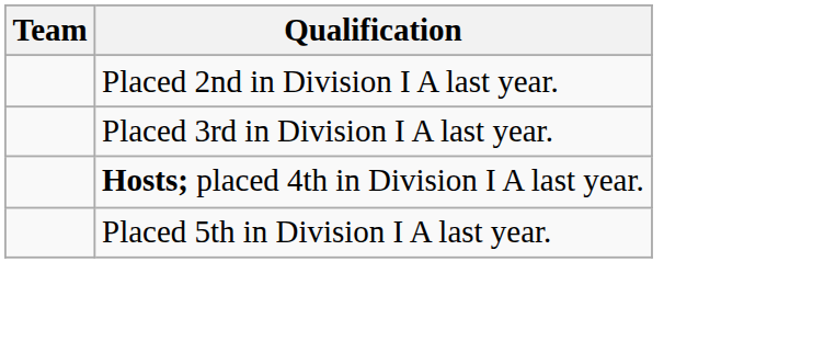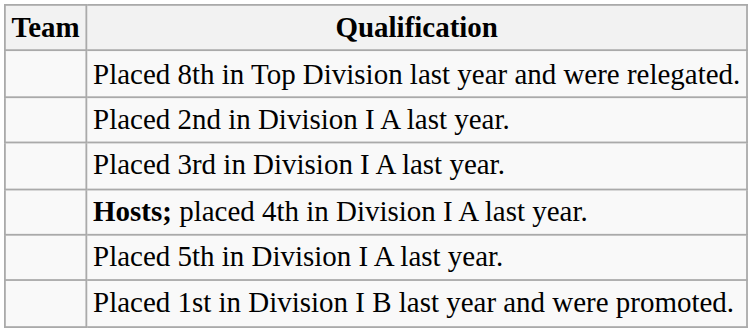+ row: Placed 8th in Top Division last year and were relegated.
+ row: Placed 1st in Division I B last year and were promoted.
